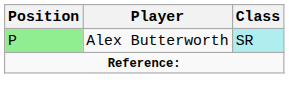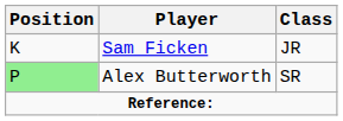+ row: K | Sam Ficken | JR
Alex Butterworth | Class: paleturquoise background -> no background
